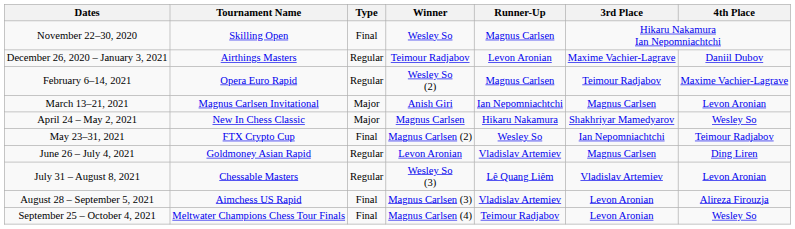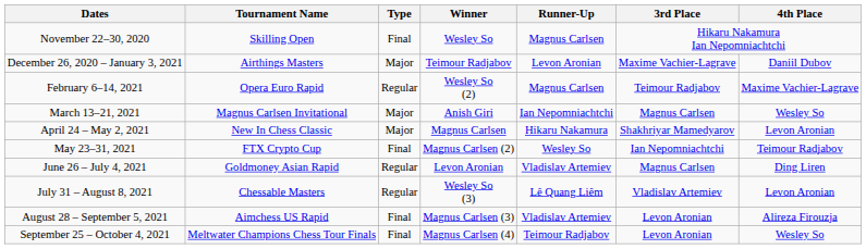December 26, 2020 – January 3, 2021 | Type: Regular -> Major
March 13–21, 2021 | 4th Place: Levon Aronian -> Wesley So
April 24 – May 2, 2021 | 4th Place: Wesley So -> Levon Aronian
